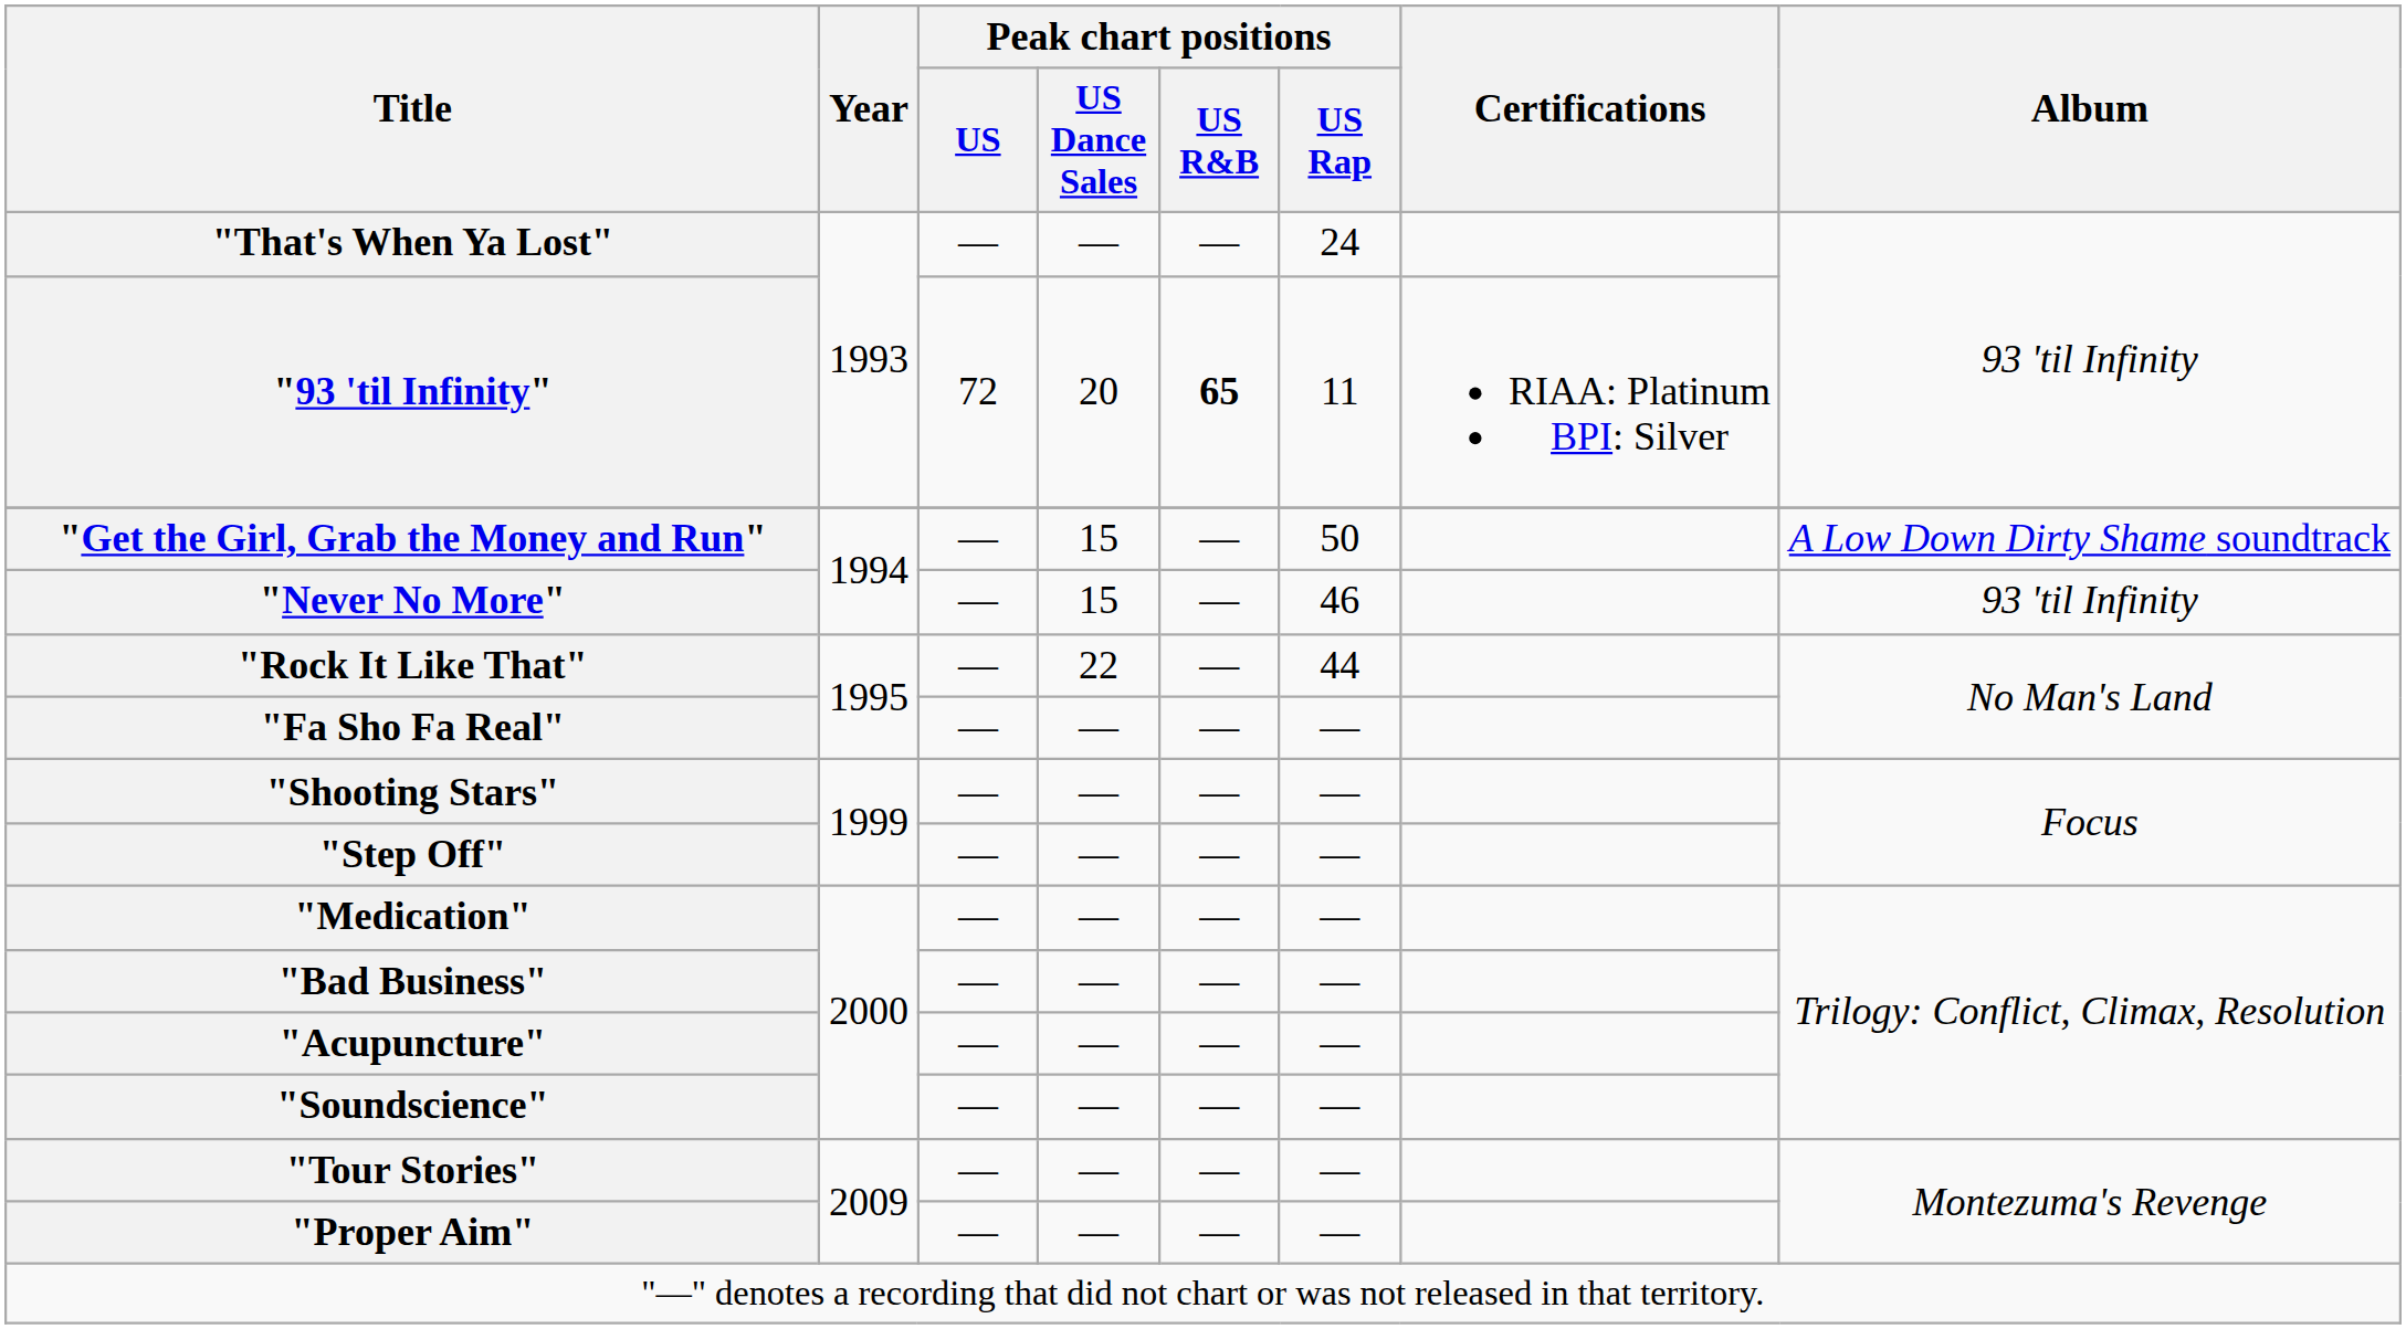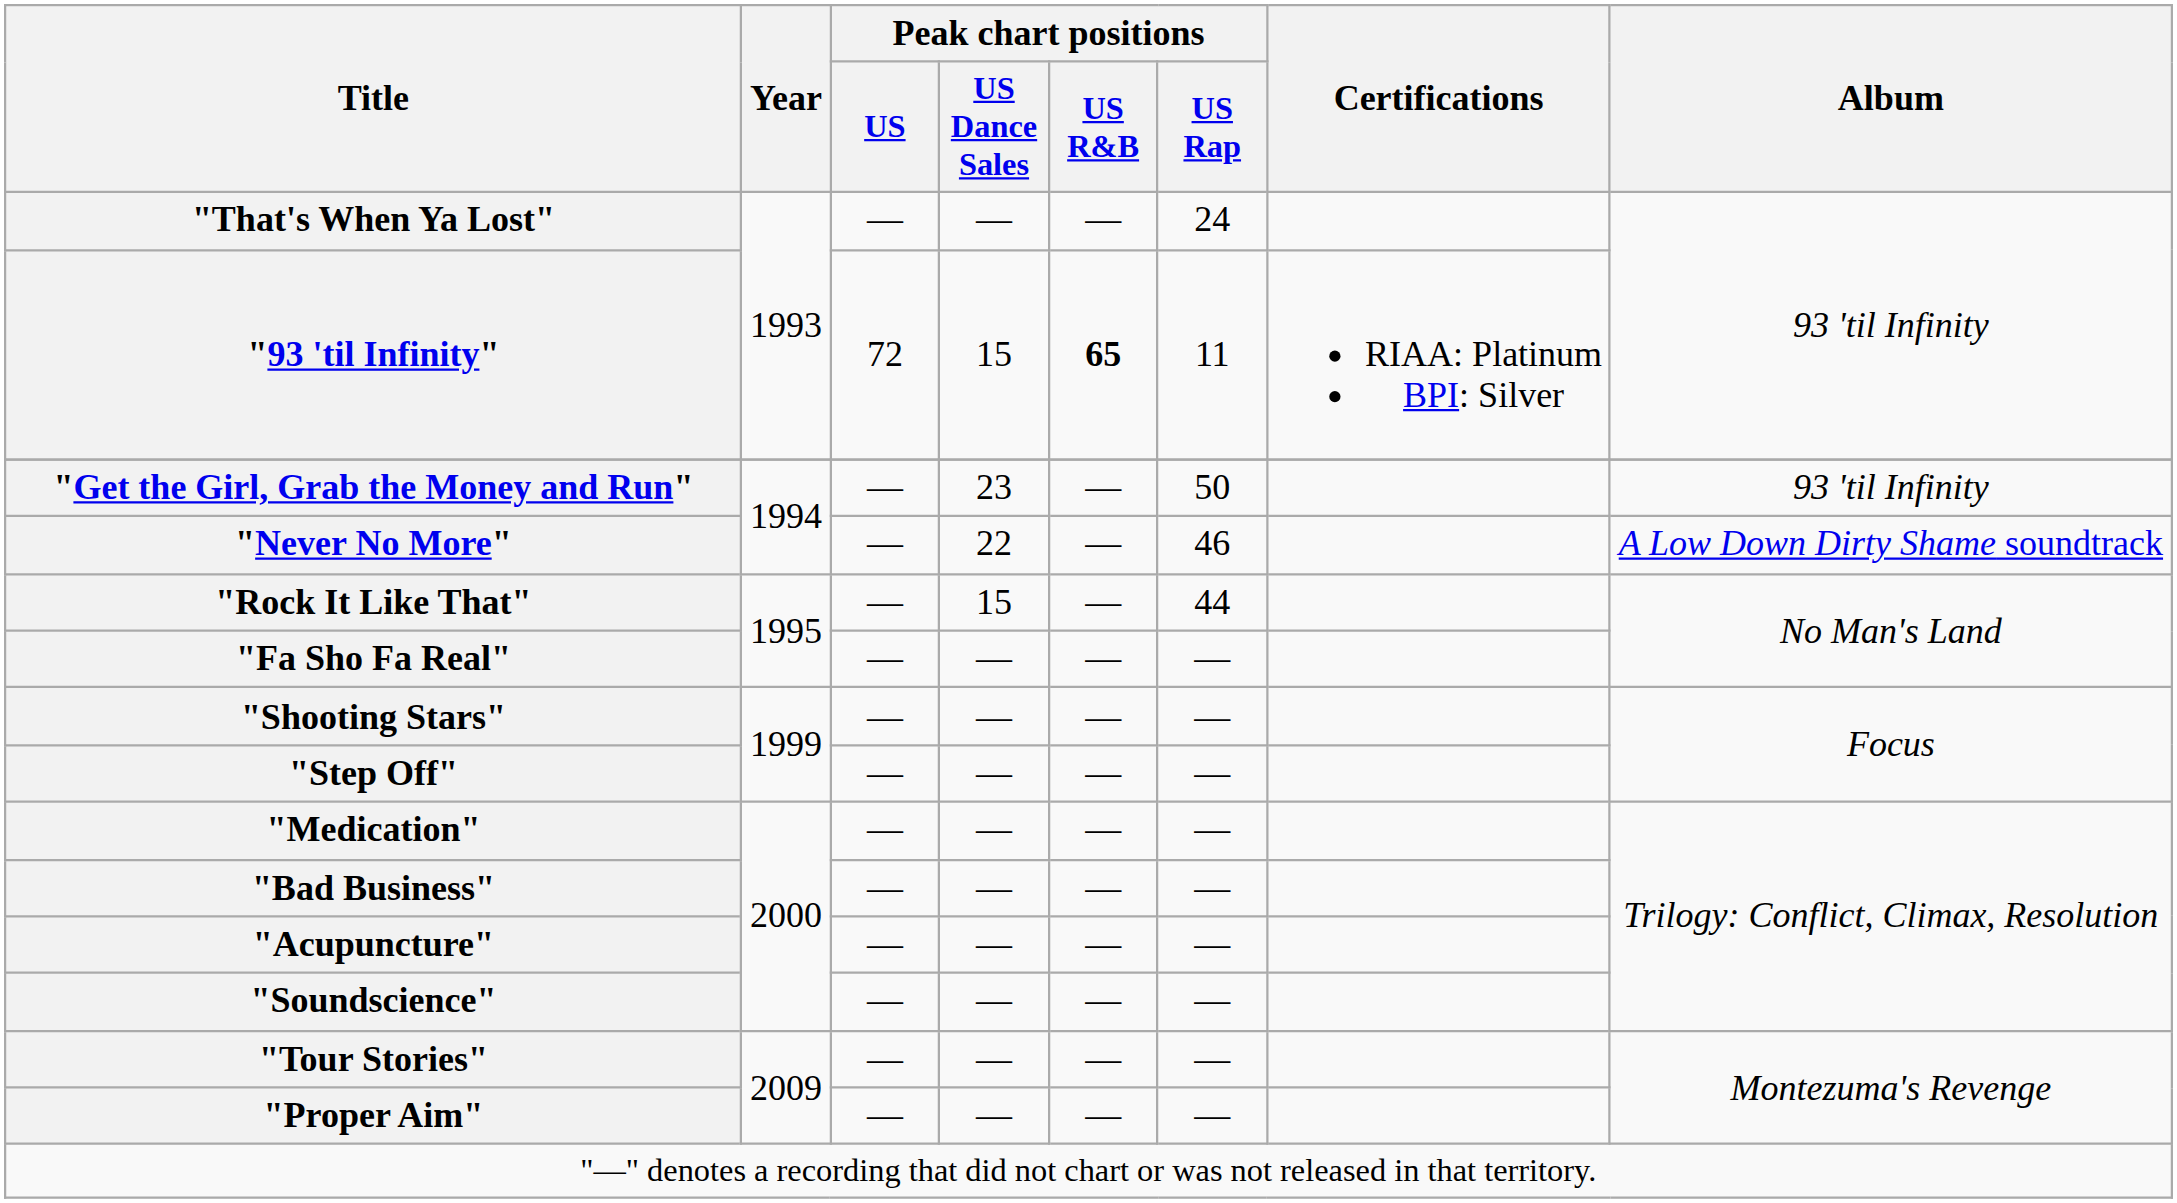"93 'til Infinity" | Peak chart positions / US Dance Sales: 20 -> 15
"Get the Girl, Grab the Money and Run" | Peak chart positions / US Dance Sales: 15 -> 23
"Get the Girl, Grab the Money and Run" | Album: A Low Down Dirty Shame soundtrack -> 93 'til Infinity
"Never No More" | Peak chart positions / US Dance Sales: 15 -> 22
"Never No More" | Album: 93 'til Infinity -> A Low Down Dirty Shame soundtrack
"Rock It Like That" | Peak chart positions / US Dance Sales: 22 -> 15
